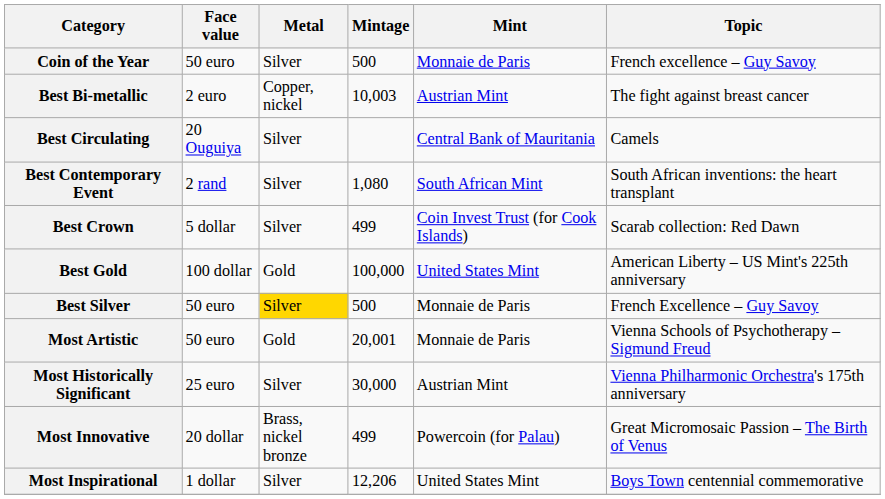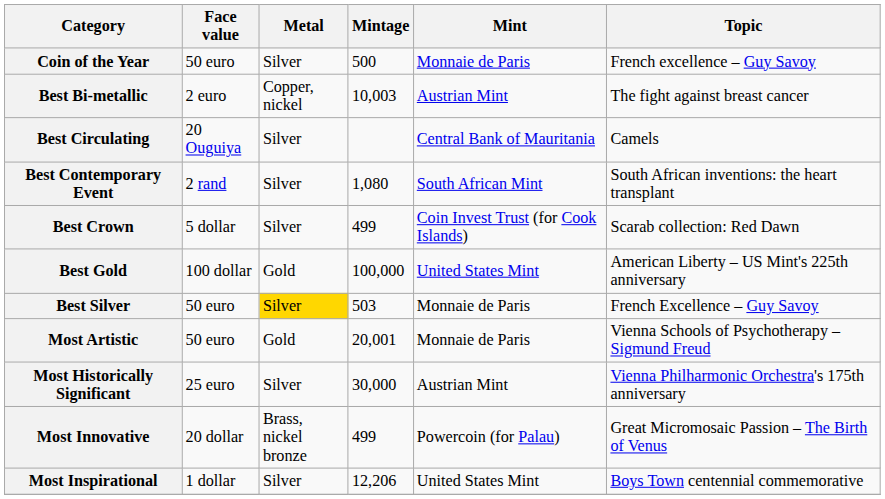Best Silver | Mintage: 500 -> 503
